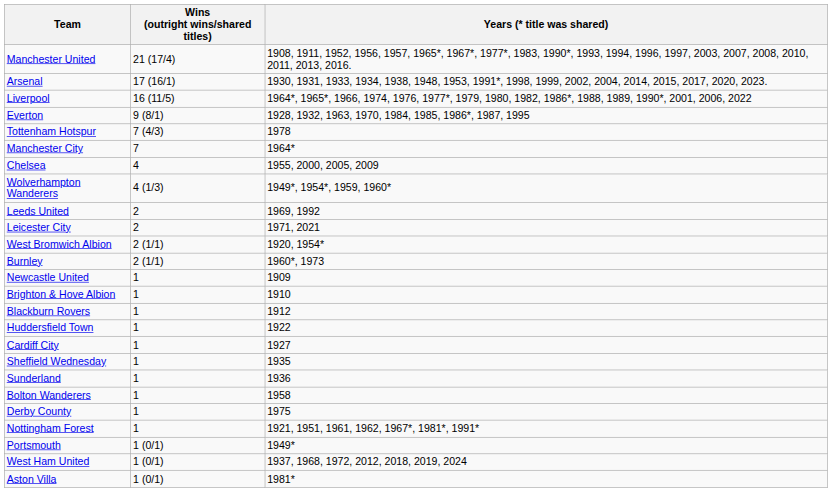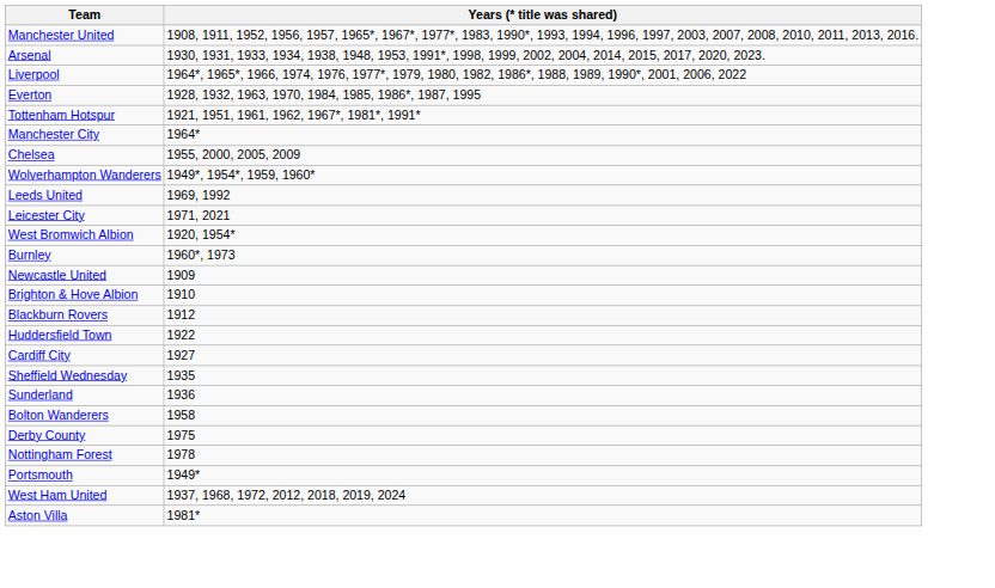- column: Wins (outright wins/shared titles) | 21 (17/4) | 17 (16/1) | 16 (11/5) | 9 (8/1) | 7 (4/3) | 7 | 4 | 4 (1/3) | 2 | 2 | 2 (1/1) | 2 (1/1) | 1 | 1 | 1 | 1 | 1 | 1 | 1 | 1 | 1 | 1 | 1 (0/1) | 1 (0/1) | 1 (0/1)
Tottenham Hotspur | Years (* title was shared): 1978 -> 1921, 1951, 1961, 1962, 1967*, 1981*, 1991*
Nottingham Forest | Years (* title was shared): 1921, 1951, 1961, 1962, 1967*, 1981*, 1991* -> 1978
